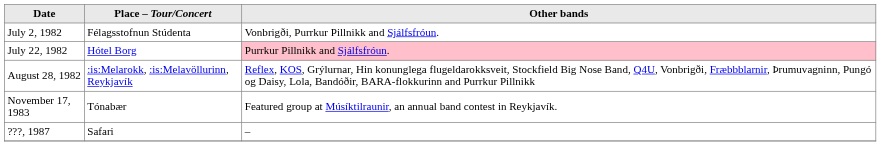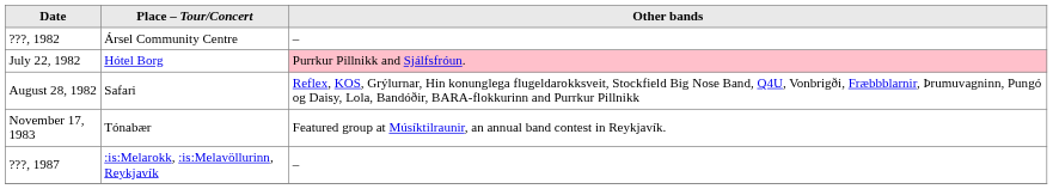+ row: ???, 1982 | Ársel Community Centre | –
- row: July 2, 1982 | Félagsstofnun Stúdenta | Vonbrigði, Purrkur Pillnikk and Sjálfsfróun.
August 28, 1982 | Place – Tour/Concert: :is:Melarokk, :is:Melavöllurinn, Reykjavík -> Safari
???, 1987 | Place – Tour/Concert: Safari -> :is:Melarokk, :is:Melavöllurinn, Reykjavík
